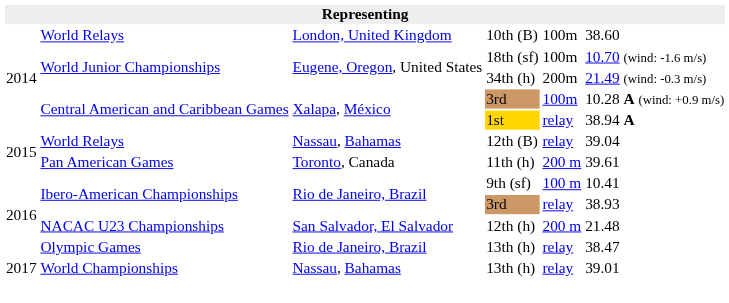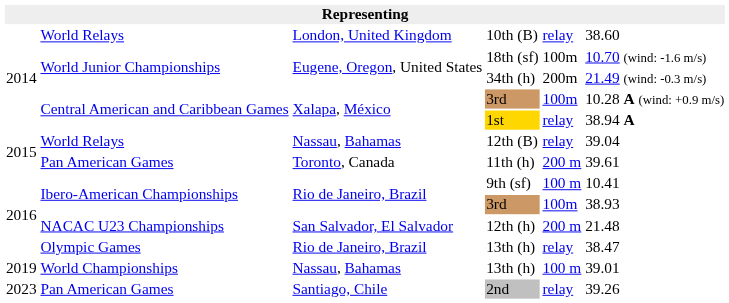10th (B) | column 5: 100m -> relay
Ibero-American Championships / 3rd | column 5: relay -> 100m
World Championships / 13th (h) | column 1: 2017 -> 2019
World Championships / 13th (h) | column 5: relay -> 100 m
+ row: 2023 | Pan American Games | Santiago, Chile | 2nd | relay | 39.26
